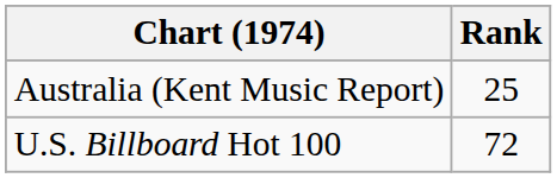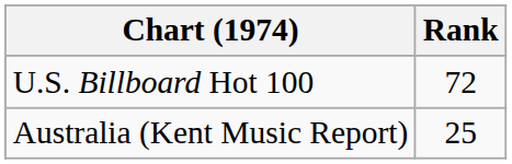rows swapped: Australia (Kent Music Report) <-> U.S. Billboard Hot 100
